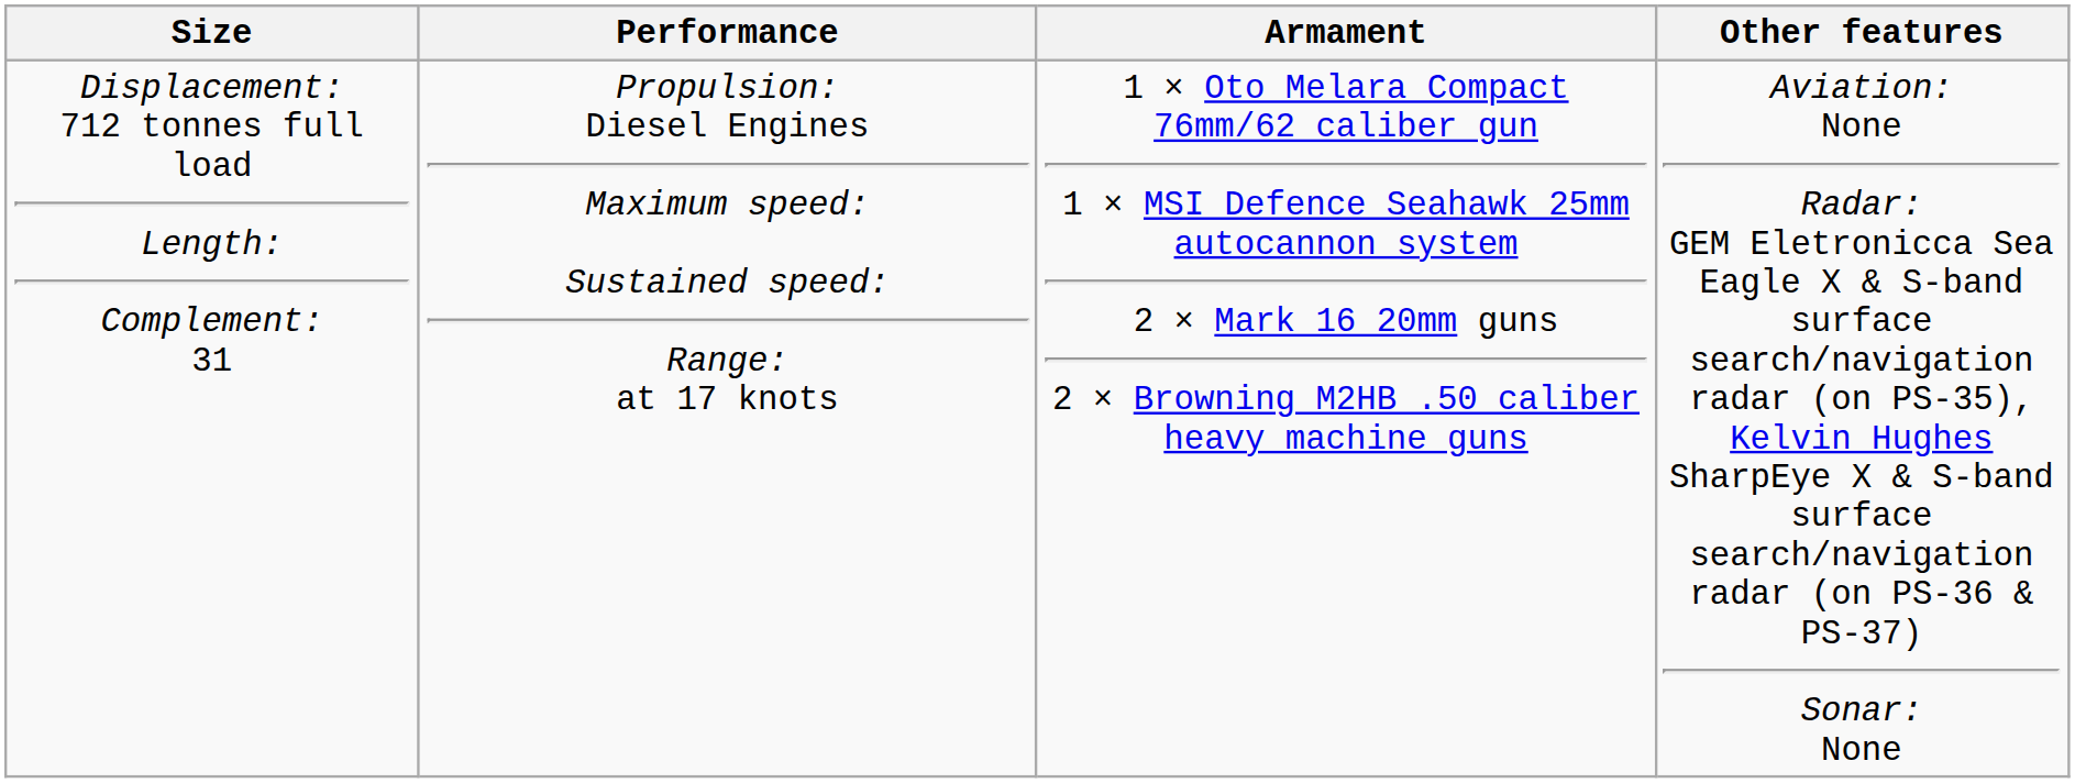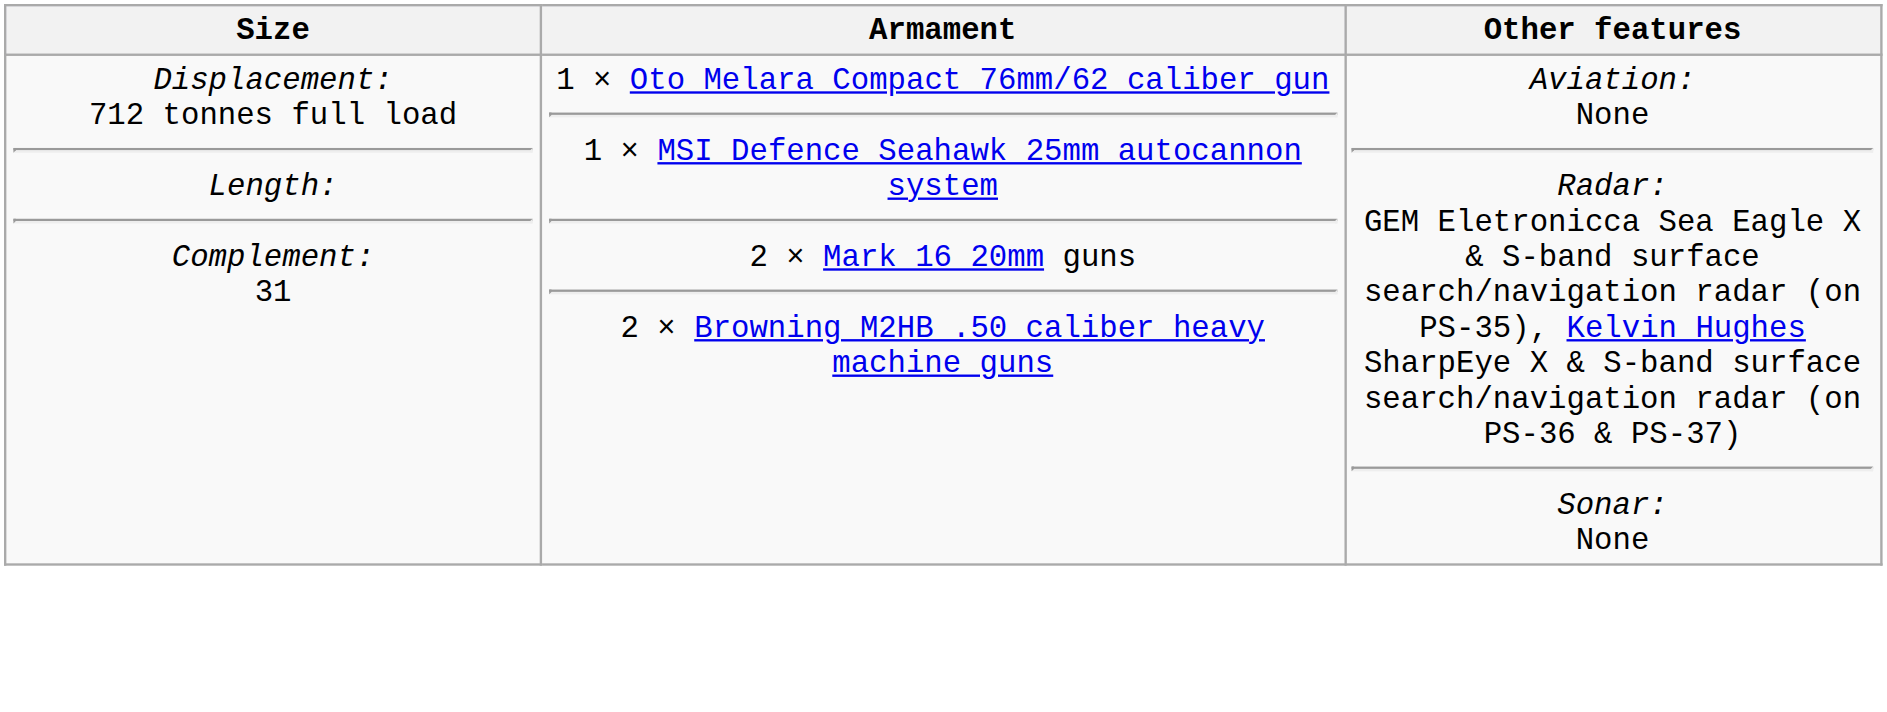- column: Performance | Propulsion: Diesel Engines Maximum speed: Sustained speed: Range: at 17 knots
